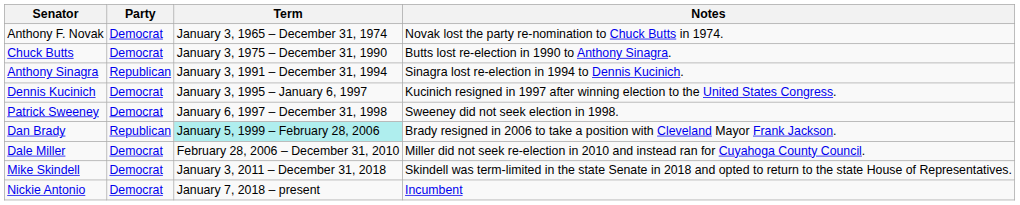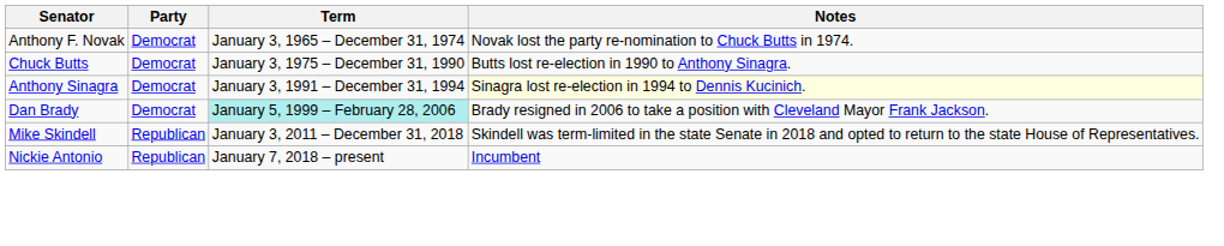Anthony Sinagra | Party: Republican -> Democrat
Anthony Sinagra | Notes: no background -> lightyellow background
- row: Dennis Kucinich | Democrat | January 3, 1995 – January 6, 1997 | Kucinich resigned in 1997 after winning election to the United States Congress.
- row: Patrick Sweeney | Democrat | January 6, 1997 – December 31, 1998 | Sweeney did not seek election in 1998.
Dan Brady | Party: Republican -> Democrat
- row: Dale Miller | Democrat | February 28, 2006 – December 31, 2010 | Miller did not seek re-election in 2010 and instead ran for Cuyahoga County Council.
Mike Skindell | Party: Democrat -> Republican
Nickie Antonio | Party: Democrat -> Republican
